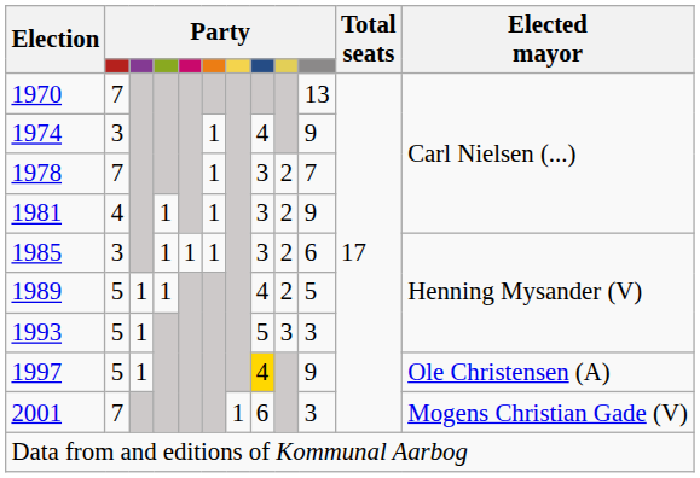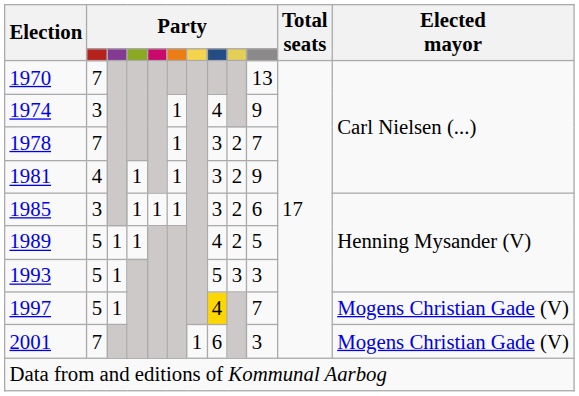1997 | column 10: 9 -> 7
1997 | Elected mayor: Ole Christensen (A) -> Mogens Christian Gade (V)
